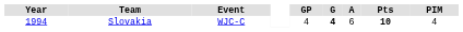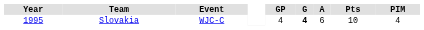Slovakia | Year: 1994 -> 1995
Slovakia | Pts: bold -> normal
